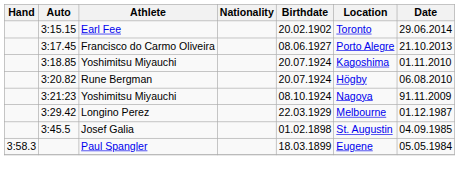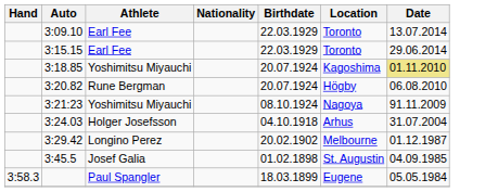+ row: 3:09.10 | Earl Fee | 22.03.1929 | Toronto | 13.07.2014
3:15.15 | Birthdate: 20.02.1902 -> 22.03.1929
- row: 3:17.45 | Francisco do Carmo Oliveira | 08.06.1927 | Porto Alegre | 21.10.2013
3:18.85 | Date: no background -> khaki background
+ row: 3:24.03 | Holger Josefsson | 04.10.1918 | Arhus | 31.07.2004
3:29.42 | Birthdate: 22.03.1929 -> 20.02.1902
